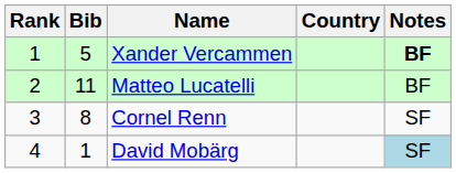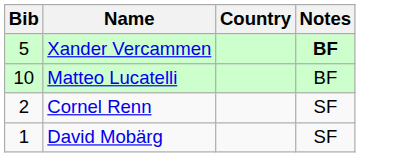- column: Rank | 1 | 2 | 3 | 4
Matteo Lucatelli | Bib: 11 -> 10
Cornel Renn | Bib: 8 -> 2
David Mobärg | Notes: lightblue background -> no background
